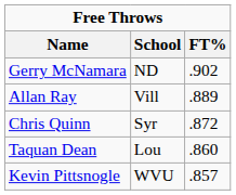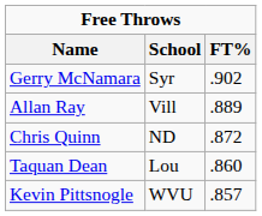Gerry McNamara | School: ND -> Syr
Chris Quinn | School: Syr -> ND
